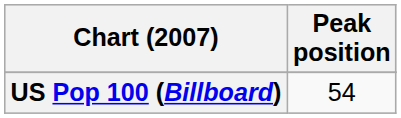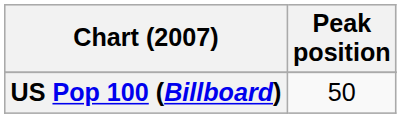US Pop 100 (Billboard) | Peak position: 54 -> 50
